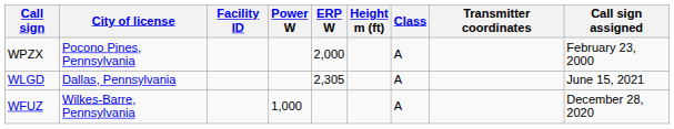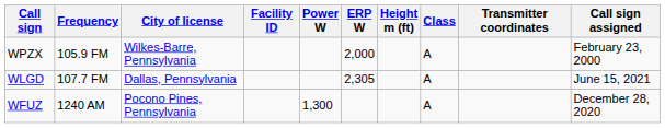+ column: Frequency | 105.9 FM | 107.7 FM | 1240 AM
WPZX | City of license: Pocono Pines, Pennsylvania -> Wilkes-Barre, Pennsylvania
WFUZ | City of license: Wilkes-Barre, Pennsylvania -> Pocono Pines, Pennsylvania
WFUZ | Power W: 1,000 -> 1,300
